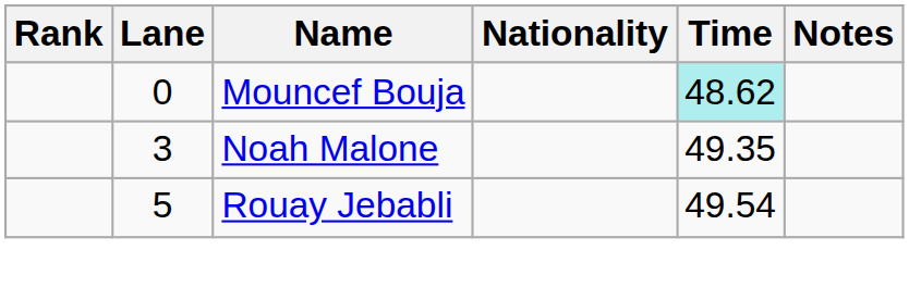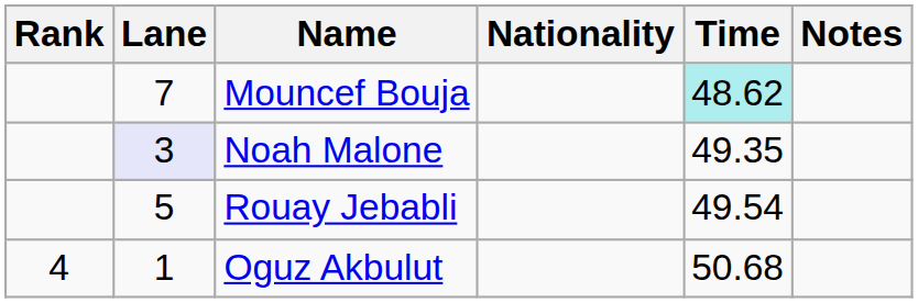Mouncef Bouja | Lane: 0 -> 7
Noah Malone | Lane: no background -> lavender background
+ row: 4 | 1 | Oguz Akbulut | 50.68
